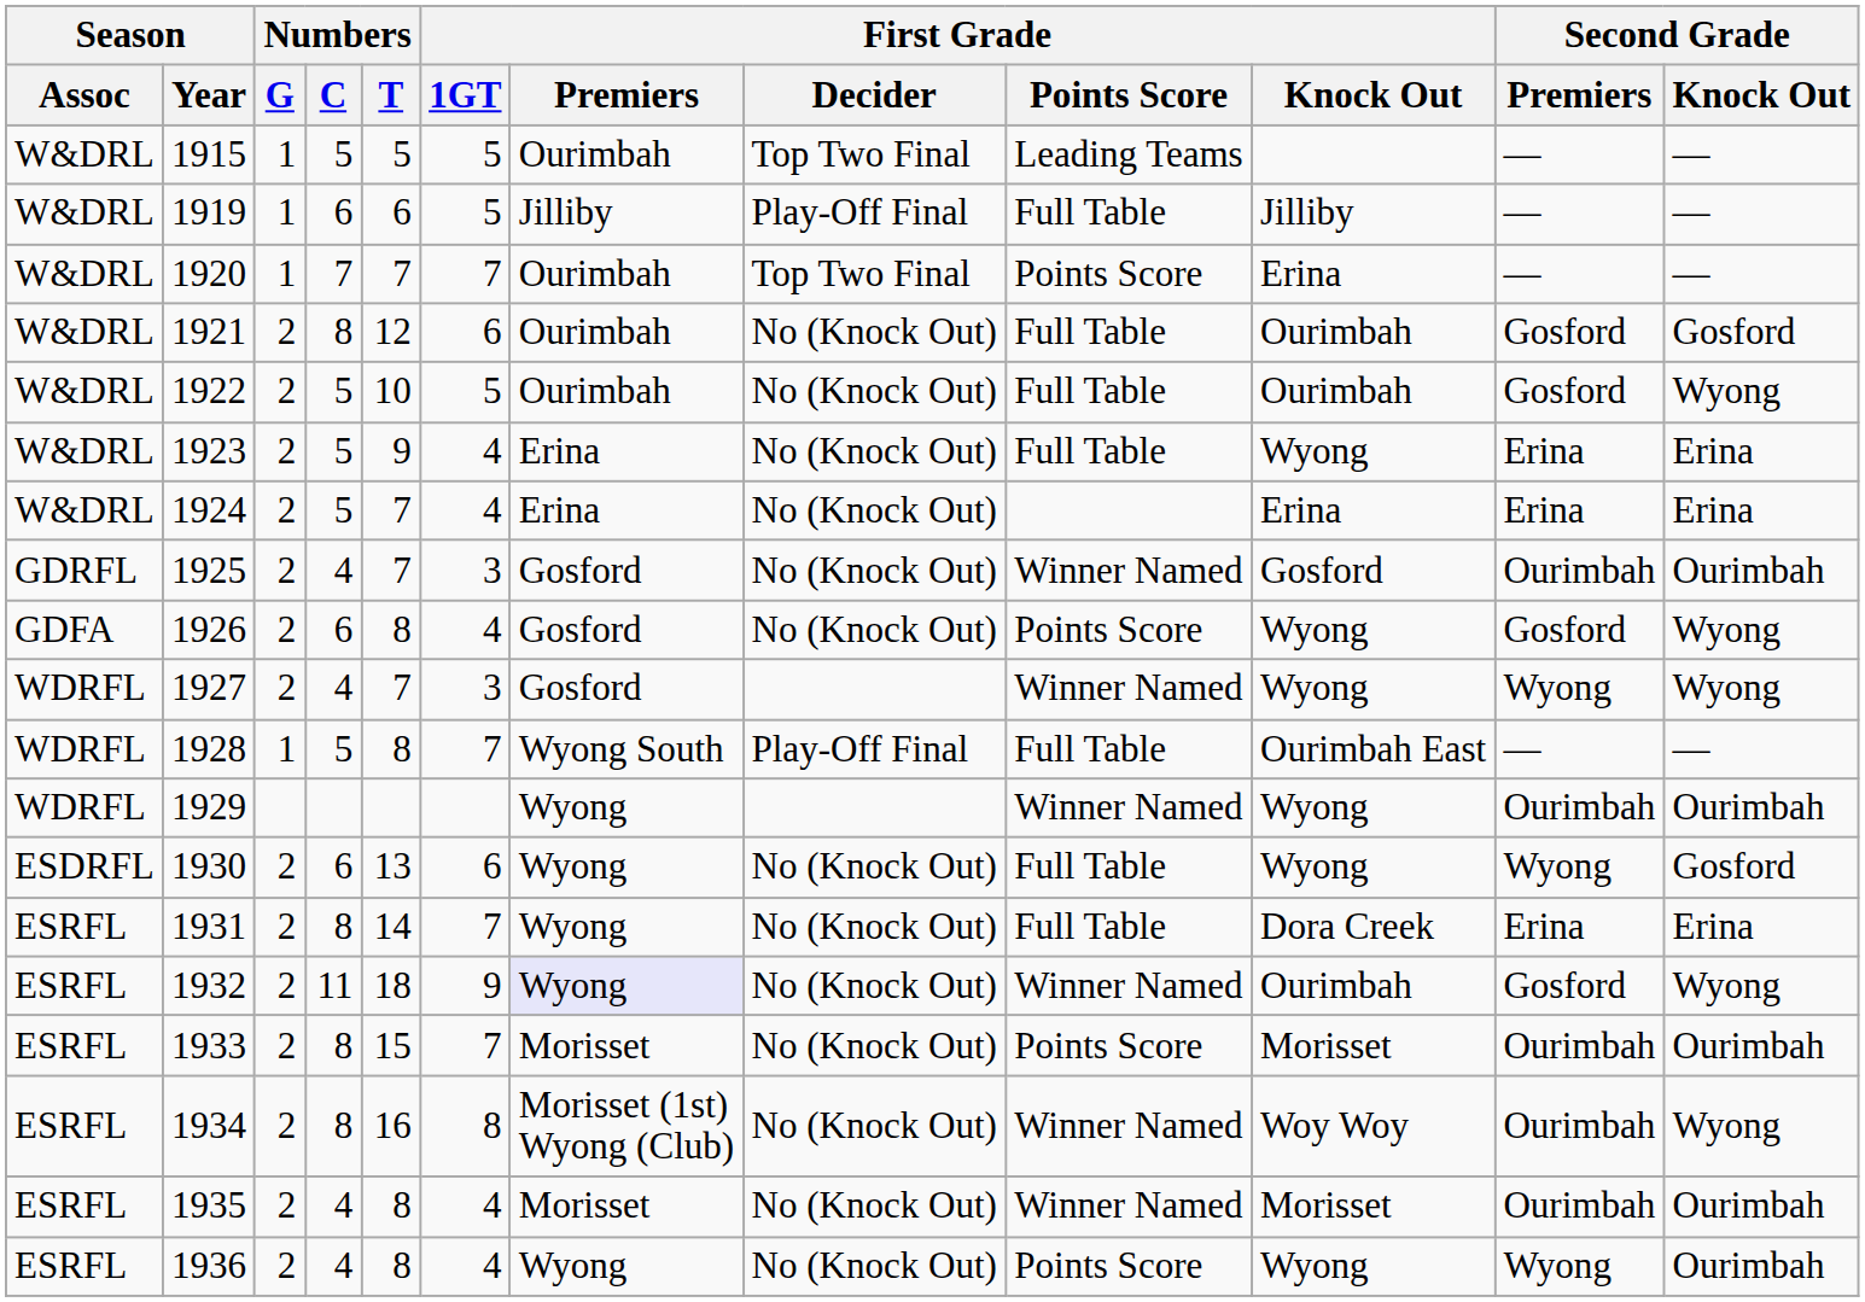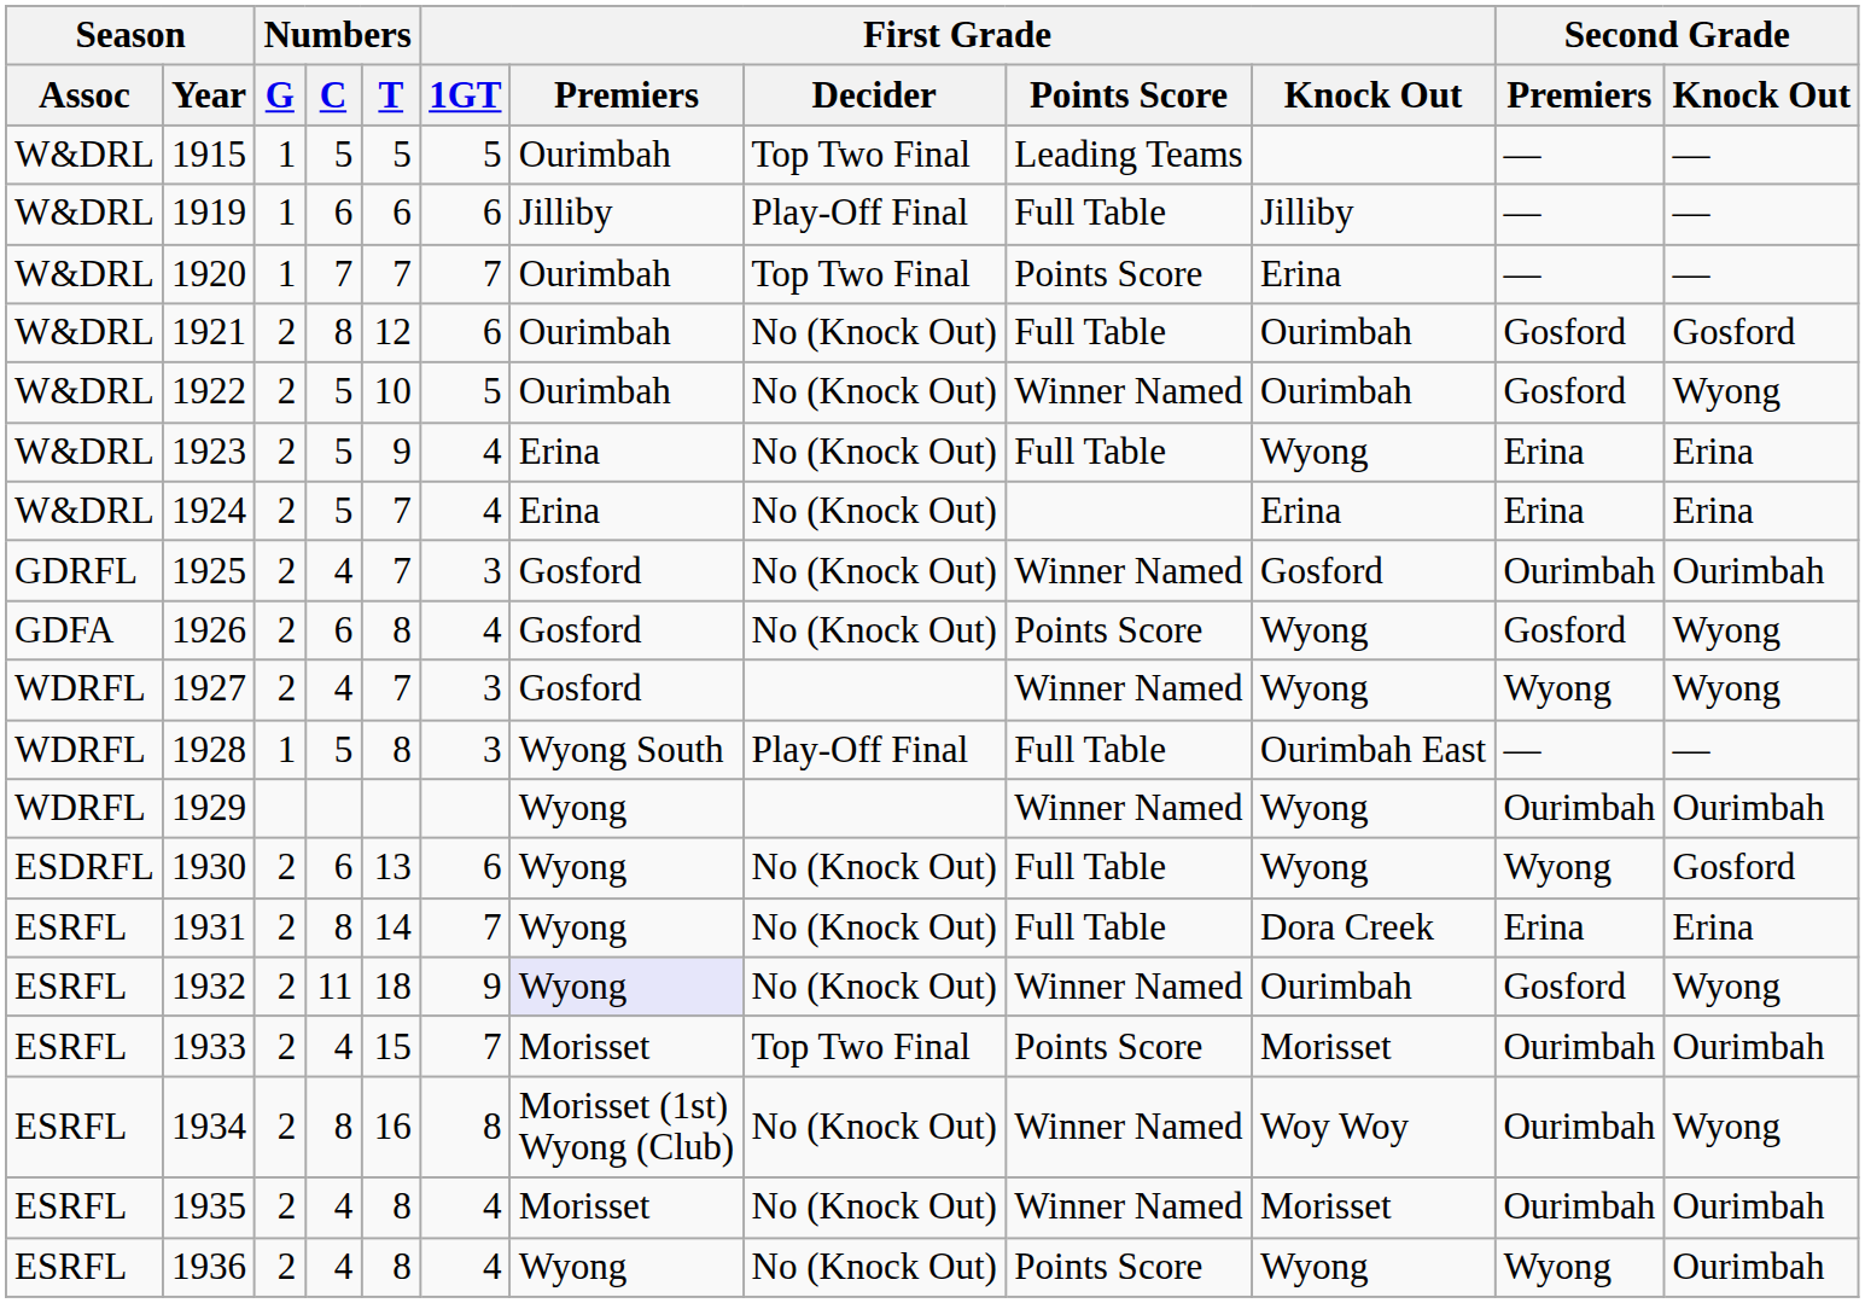1919 | First Grade / 1GT: 5 -> 6
1922 | First Grade / Points Score: Full Table -> Winner Named
1928 | First Grade / 1GT: 7 -> 3
1933 | Numbers / C: 8 -> 4
1933 | First Grade / Decider: No (Knock Out) -> Top Two Final
